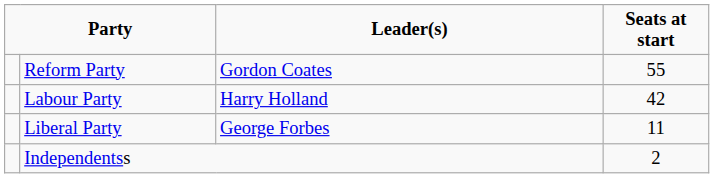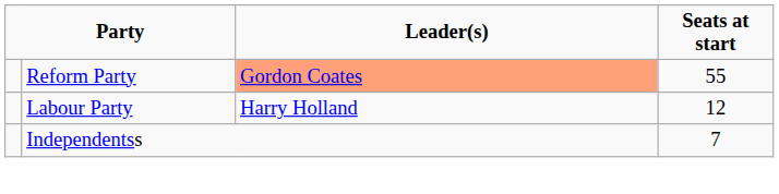Reform Party | Leader(s): no background -> lightsalmon background
Labour Party | Seats at start: 42 -> 12
- row: Liberal Party | George Forbes | 11
Independentss | Seats at start: 2 -> 7
